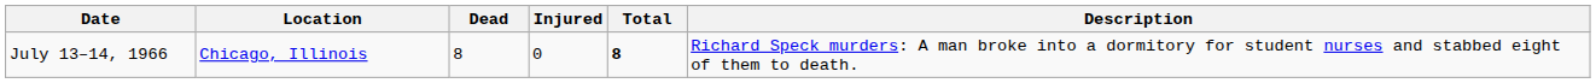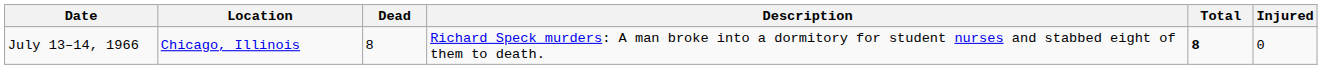columns swapped: Injured <-> Description
